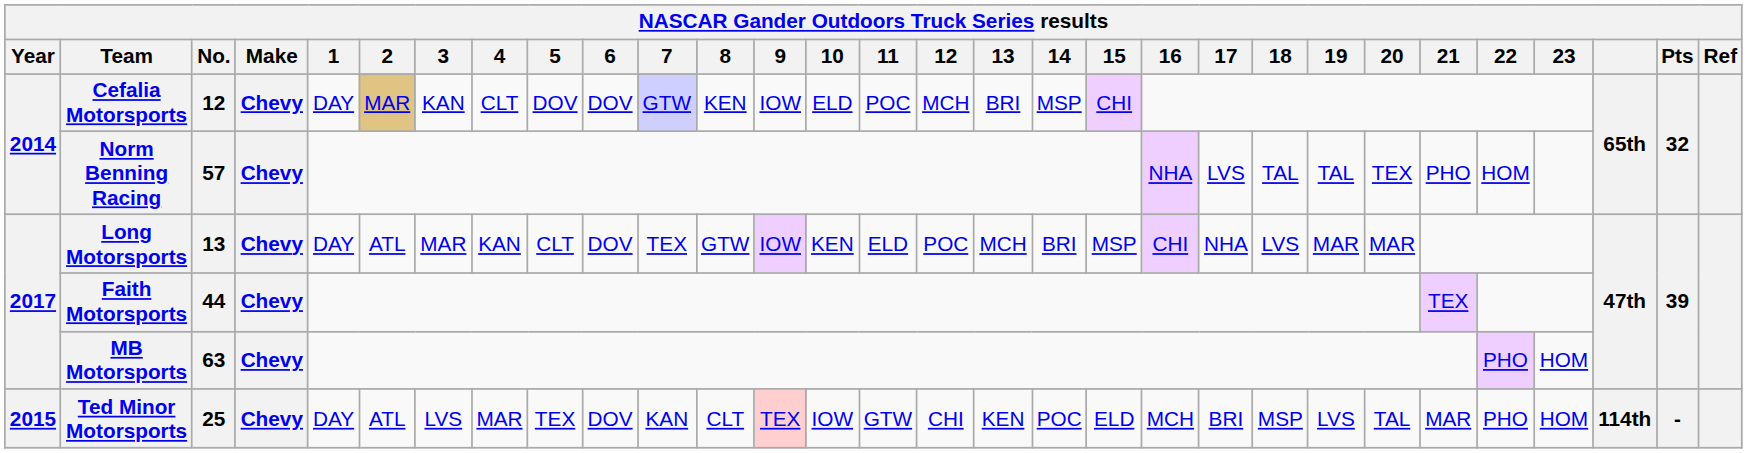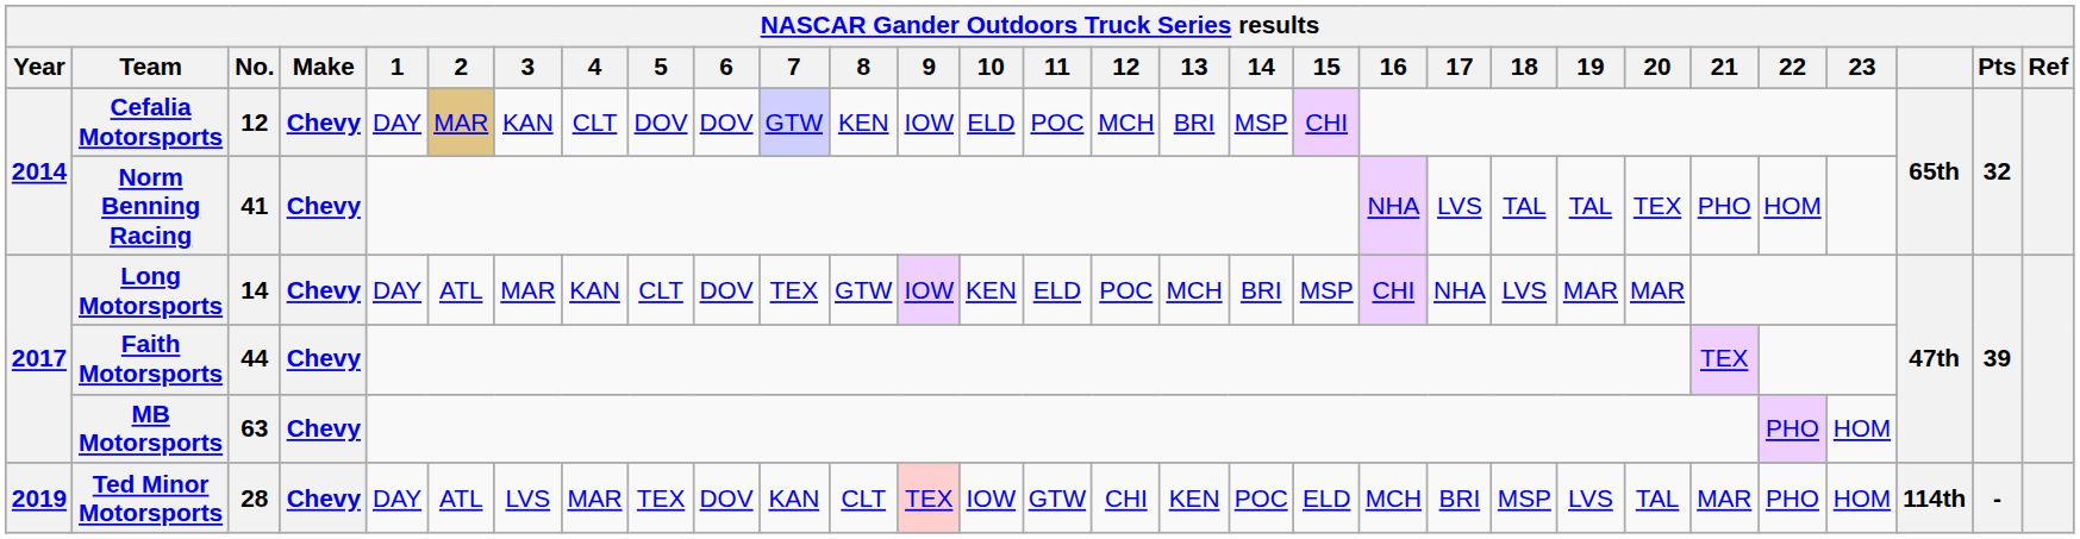Norm Benning Racing | No.: 57 -> 41
Long Motorsports | No.: 13 -> 14
Ted Minor Motorsports | Year: 2015 -> 2019
Ted Minor Motorsports | No.: 25 -> 28
